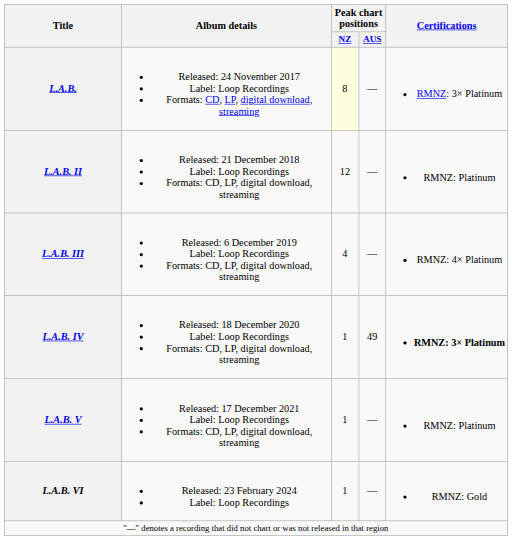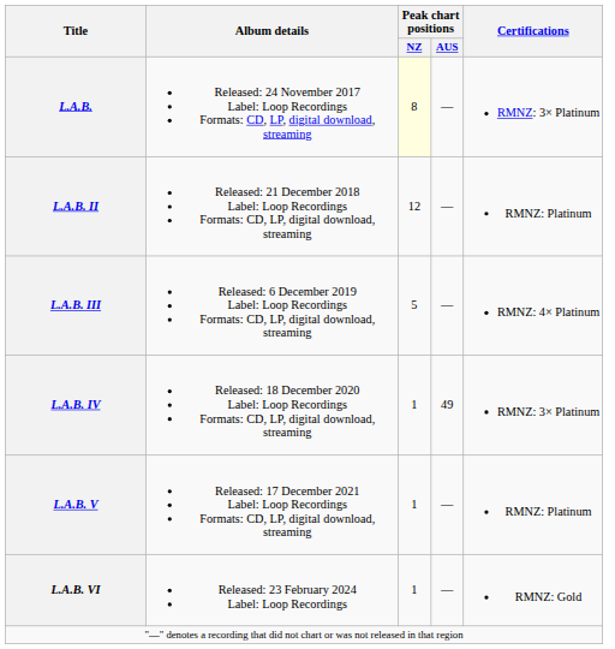L.A.B. III | Peak chart positions / NZ: 4 -> 5
L.A.B. IV | Certifications: bold -> normal
